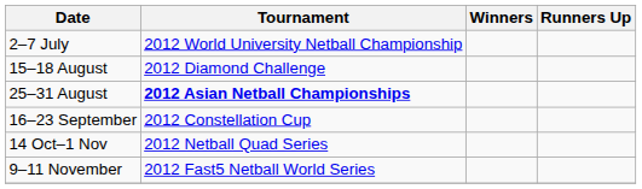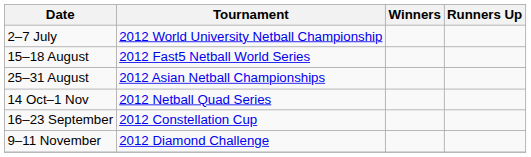15–18 August | Tournament: 2012 Diamond Challenge -> 2012 Fast5 Netball World Series
25–31 August | Tournament: bold -> normal
rows swapped: 16–23 September <-> 14 Oct–1 Nov
9–11 November | Tournament: 2012 Fast5 Netball World Series -> 2012 Diamond Challenge
